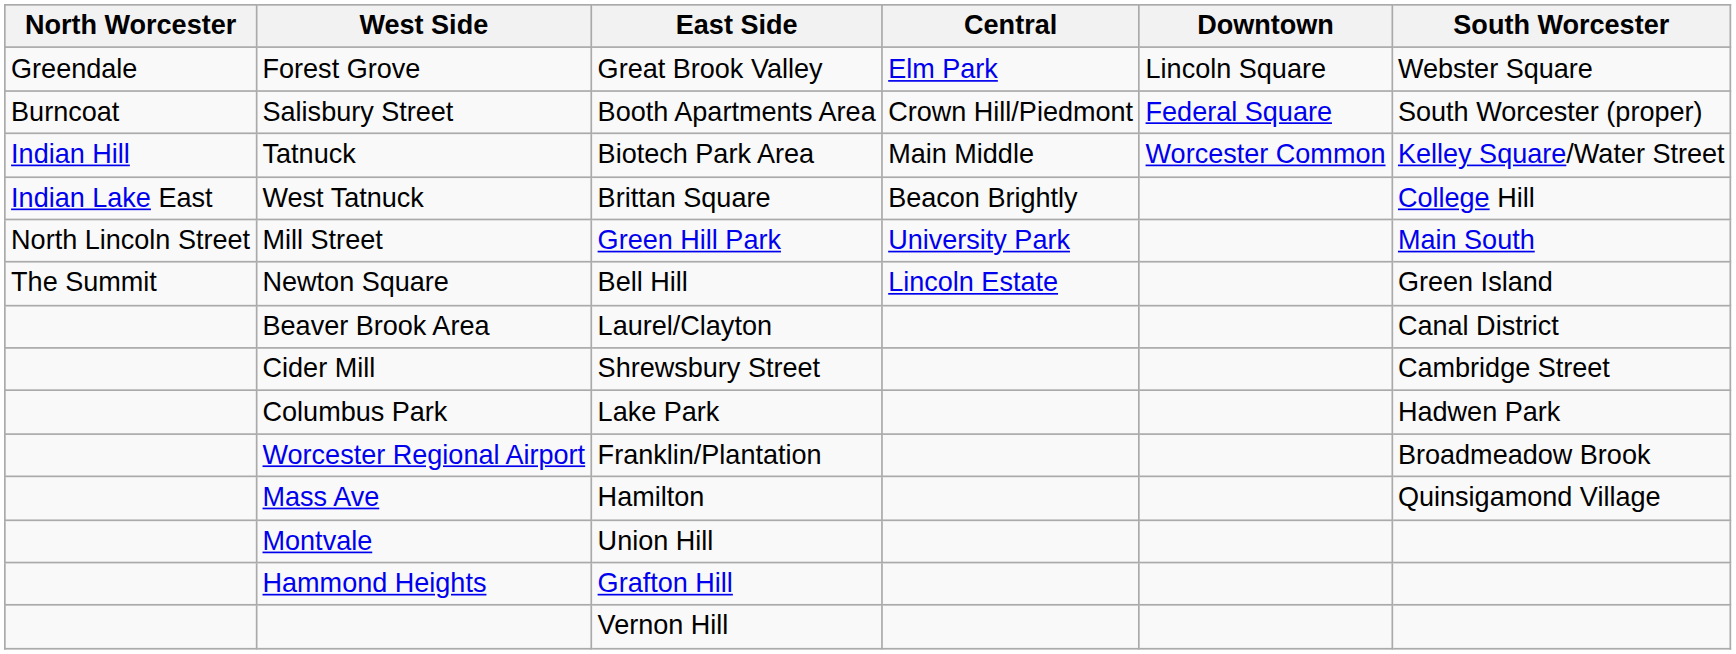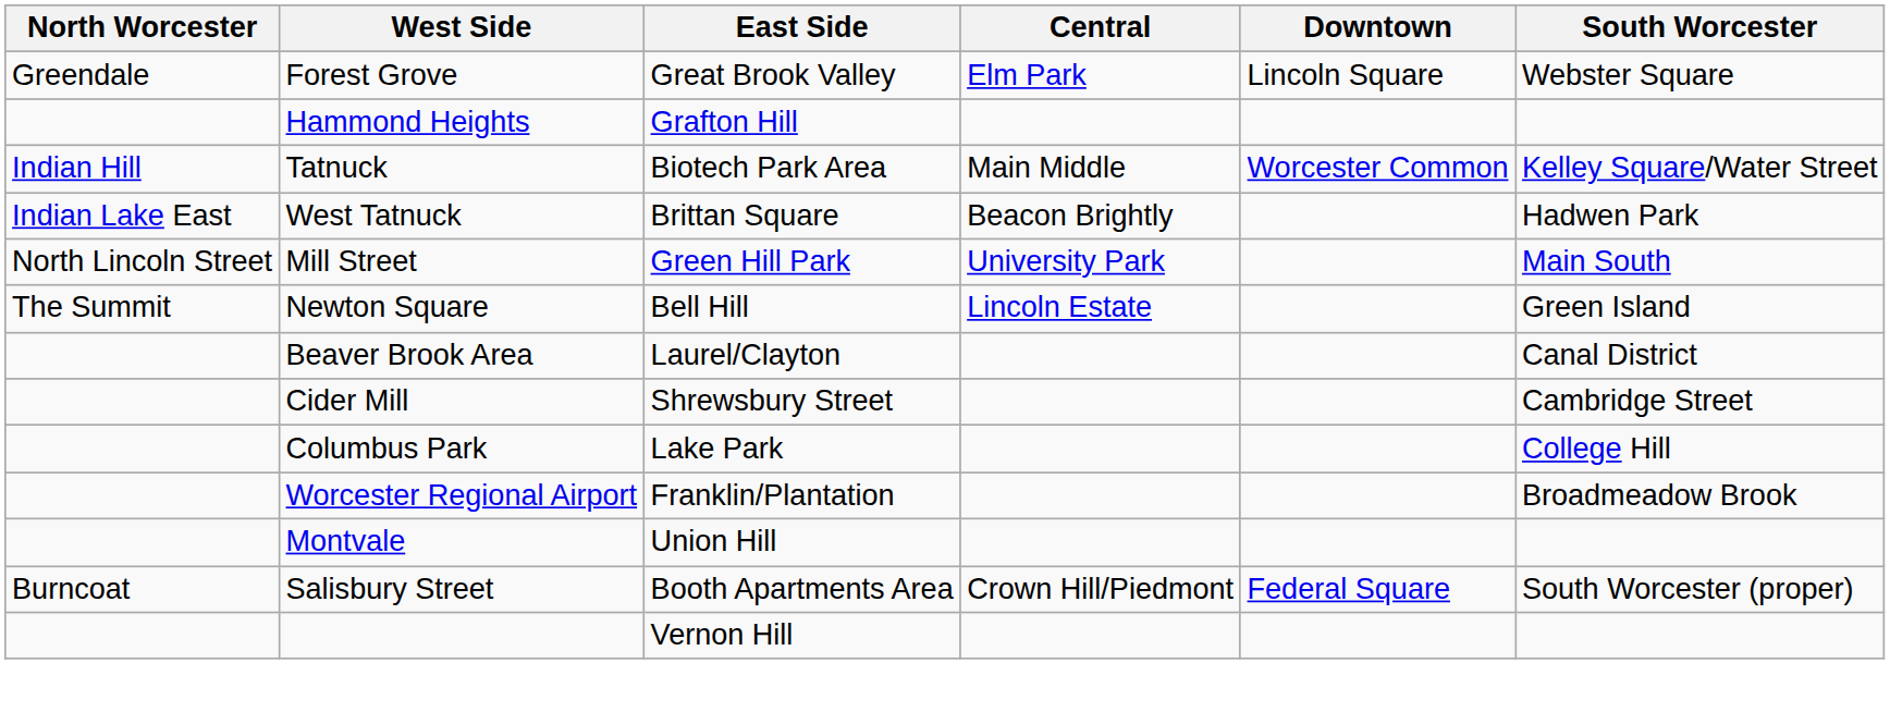rows swapped: Salisbury Street <-> Hammond Heights
West Tatnuck | South Worcester: College Hill -> Hadwen Park
Columbus Park | South Worcester: Hadwen Park -> College Hill
- row: Mass Ave | Hamilton | Quinsigamond Village
